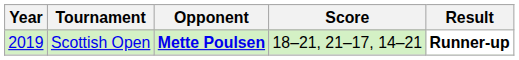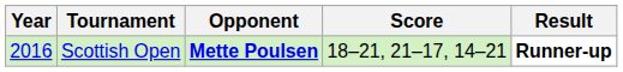Scottish Open | Year: 2019 -> 2016
